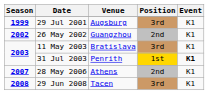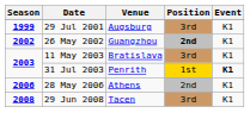26 May 2002 | Position: normal -> bold
28 May 2006 | Season: 2007 -> 2006
